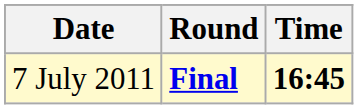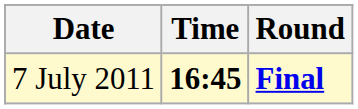columns swapped: Time <-> Round
